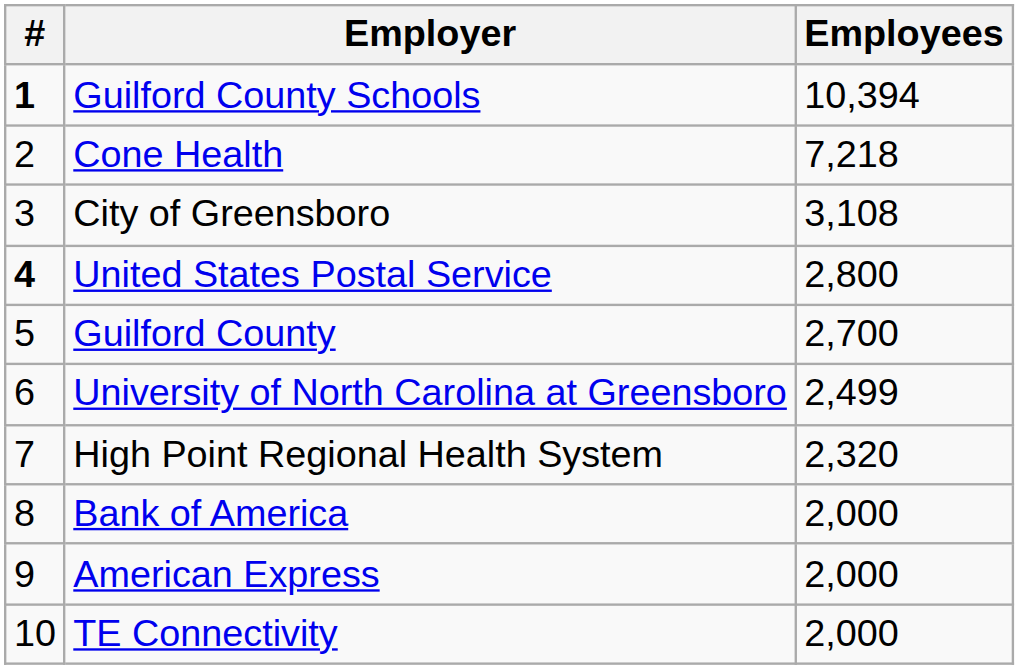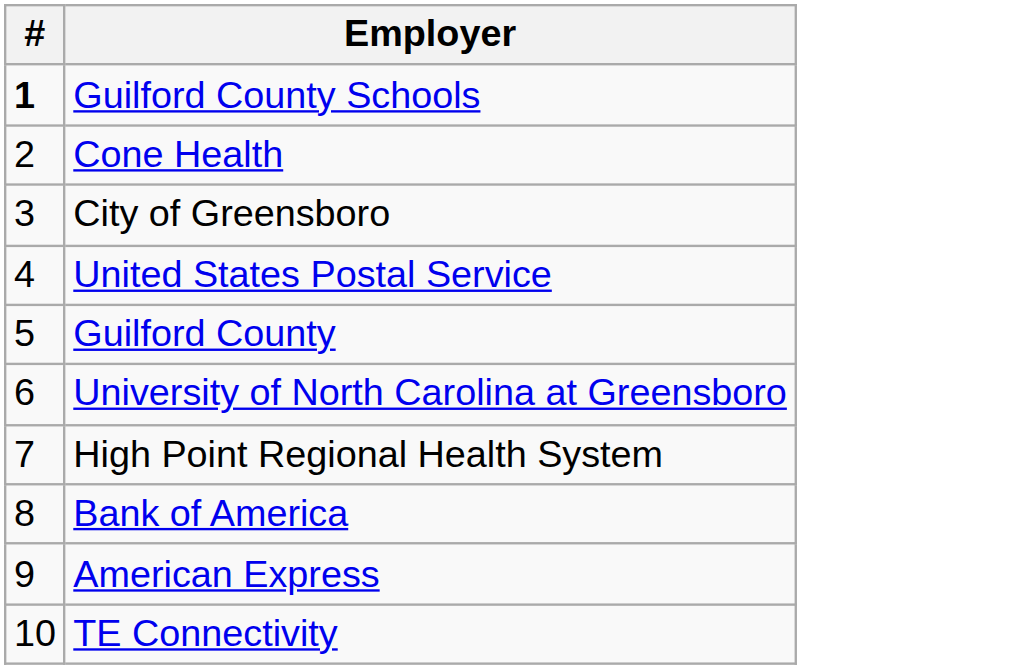- column: Employees | 10,394 | 7,218 | 3,108 | 2,800 | 2,700 | 2,499 | 2,320 | 2,000 | 2,000 | 2,000
United States Postal Service | #: bold -> normal
